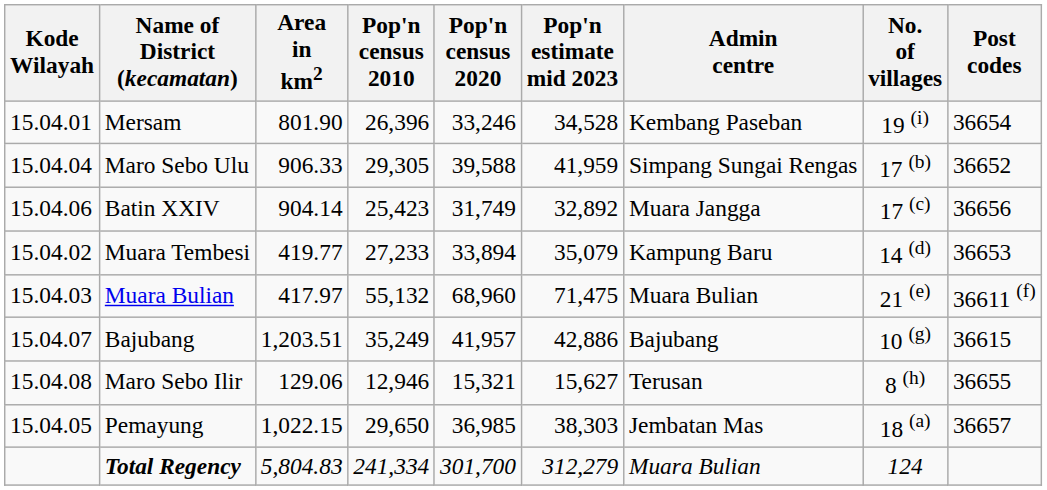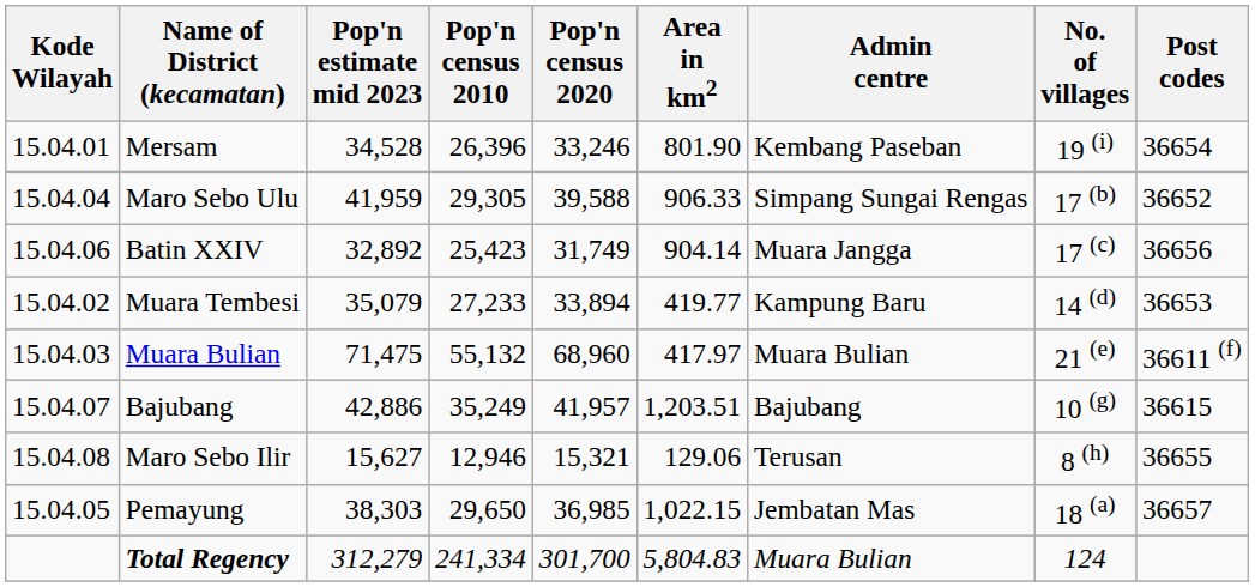columns swapped: Area in km2 <-> Pop'n estimate mid 2023
